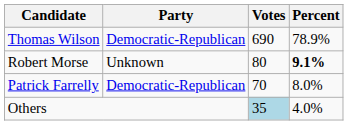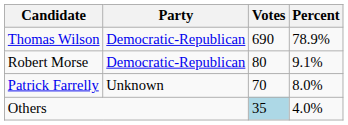Robert Morse | Party: Unknown -> Democratic-Republican
Robert Morse | Percent: bold -> normal
Patrick Farrelly | Party: Democratic-Republican -> Unknown
